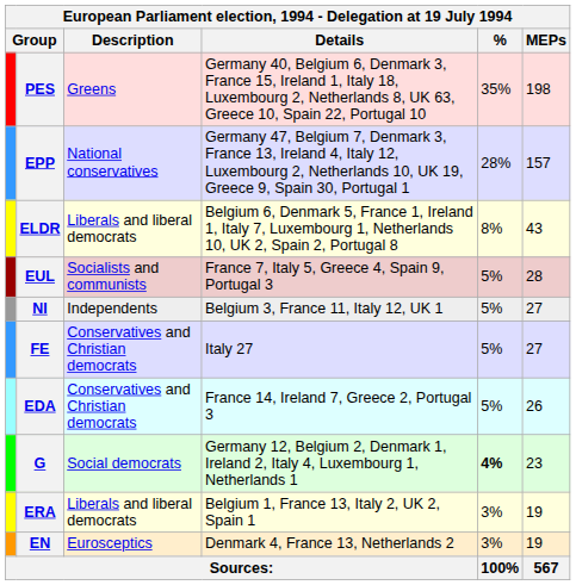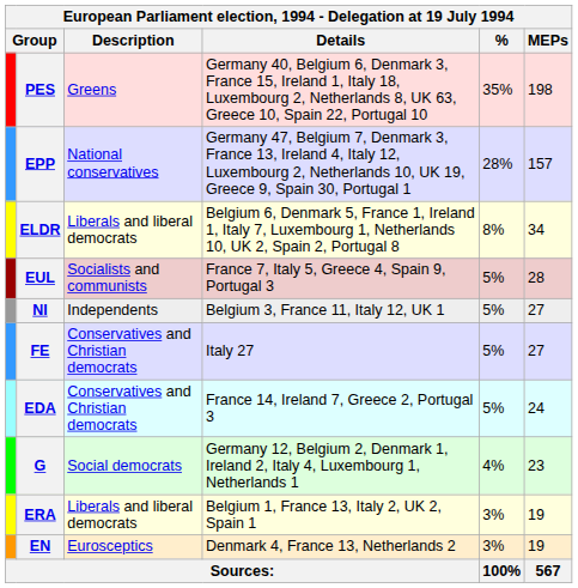ELDR | MEPs: 43 -> 34
EDA | MEPs: 26 -> 24
G | %: bold -> normal
